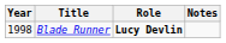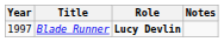Blade Runner | Year: 1998 -> 1997
